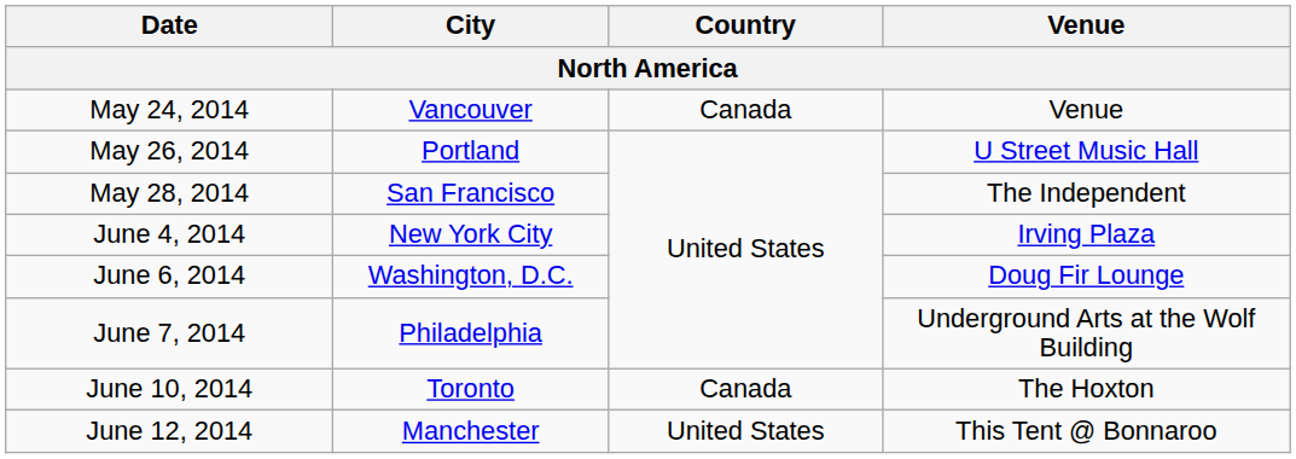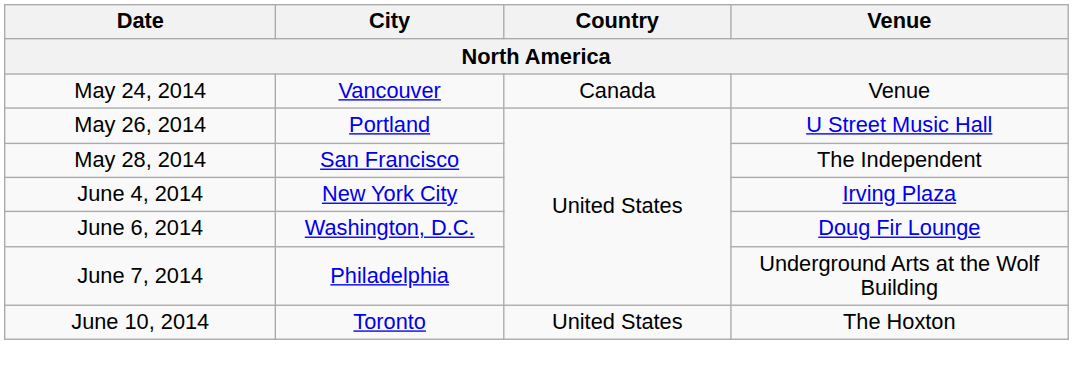June 10, 2014 | Country: Canada -> United States
- row: June 12, 2014 | Manchester | United States | This Tent @ Bonnaroo
